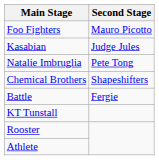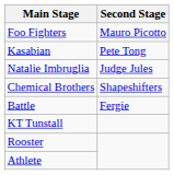Kasabian | Second Stage: Judge Jules -> Pete Tong
Natalie Imbruglia | Second Stage: Pete Tong -> Judge Jules
